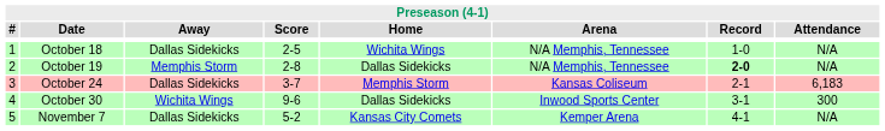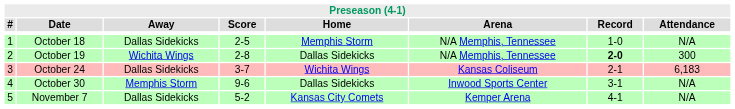October 18 | Home: Wichita Wings -> Memphis Storm
October 19 | Away: Memphis Storm -> Wichita Wings
October 19 | Attendance: N/A -> 300
October 24 | Home: Memphis Storm -> Wichita Wings
October 30 | Away: Wichita Wings -> Memphis Storm
October 30 | Attendance: 300 -> N/A
